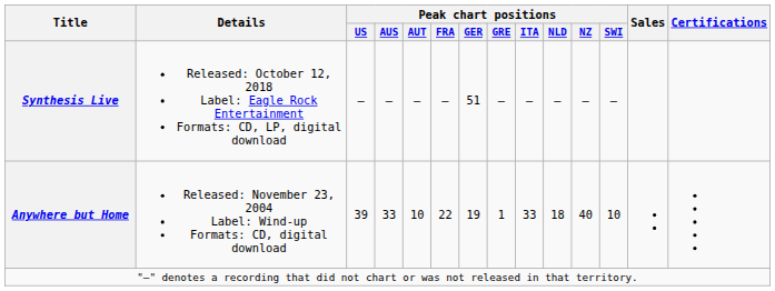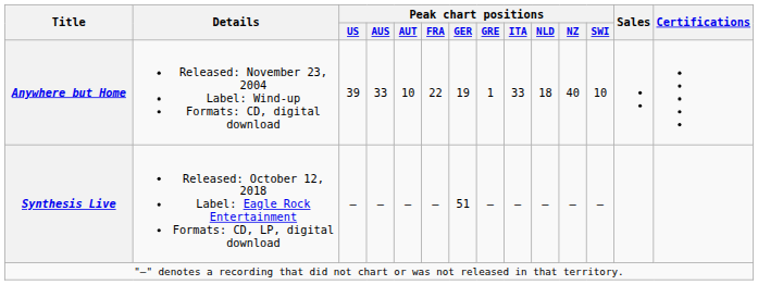rows swapped: Anywhere but Home <-> Synthesis Live
